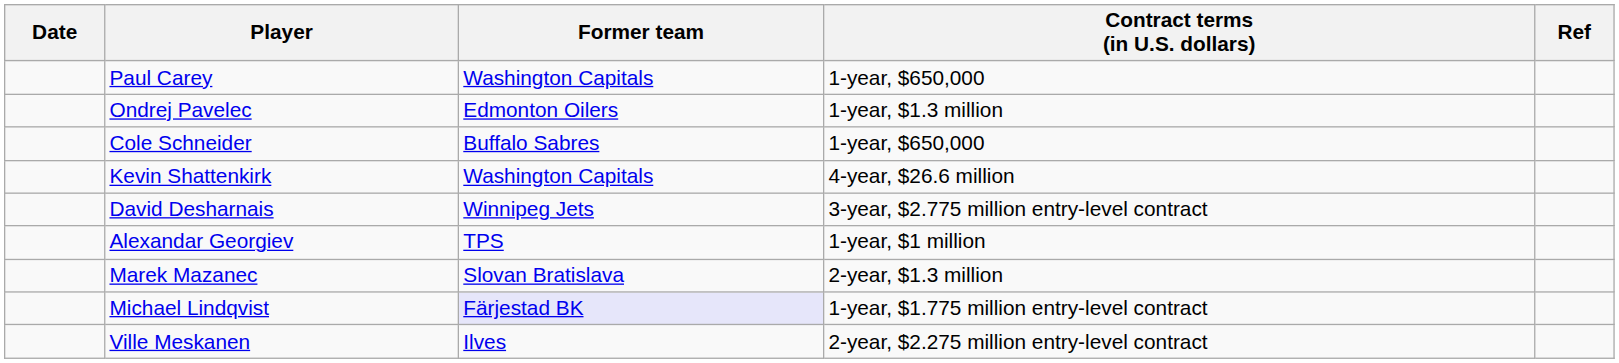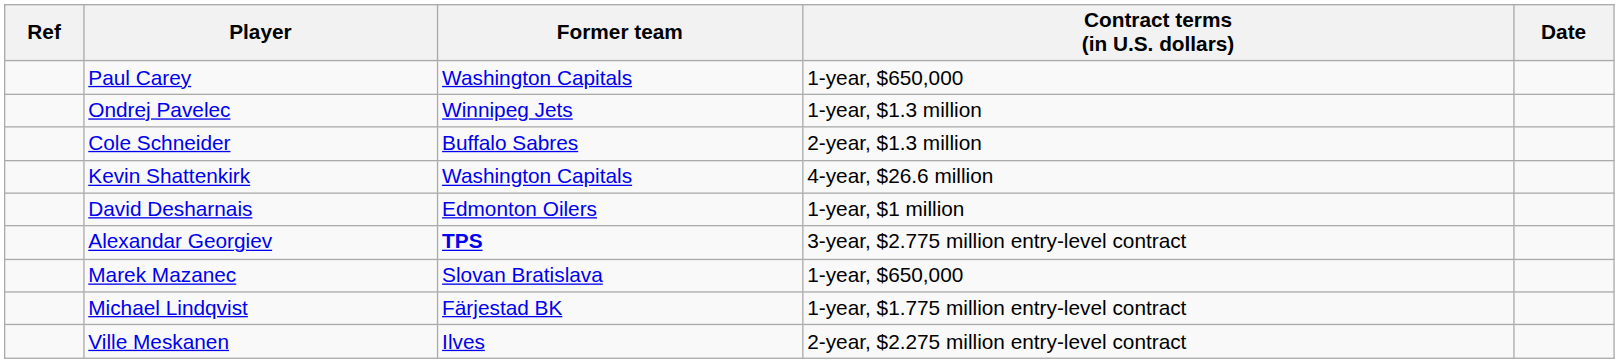columns swapped: Date <-> Ref
Ondrej Pavelec | Former team: Edmonton Oilers -> Winnipeg Jets
Cole Schneider | Contract terms (in U.S. dollars): 1-year, $650,000 -> 2-year, $1.3 million
David Desharnais | Former team: Winnipeg Jets -> Edmonton Oilers
David Desharnais | Contract terms (in U.S. dollars): 3-year, $2.775 million entry-level contract -> 1-year, $1 million
Alexandar Georgiev | Former team: normal -> bold
Alexandar Georgiev | Contract terms (in U.S. dollars): 1-year, $1 million -> 3-year, $2.775 million entry-level contract
Marek Mazanec | Contract terms (in U.S. dollars): 2-year, $1.3 million -> 1-year, $650,000
Michael Lindqvist | Former team: lavender background -> no background
